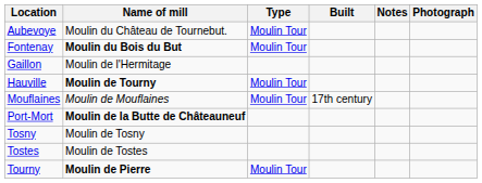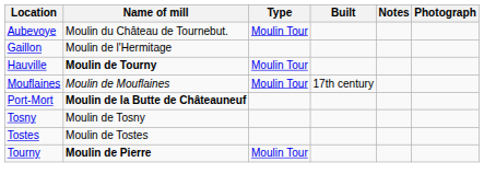- row: Fontenay | Moulin du Bois du But | Moulin Tour
